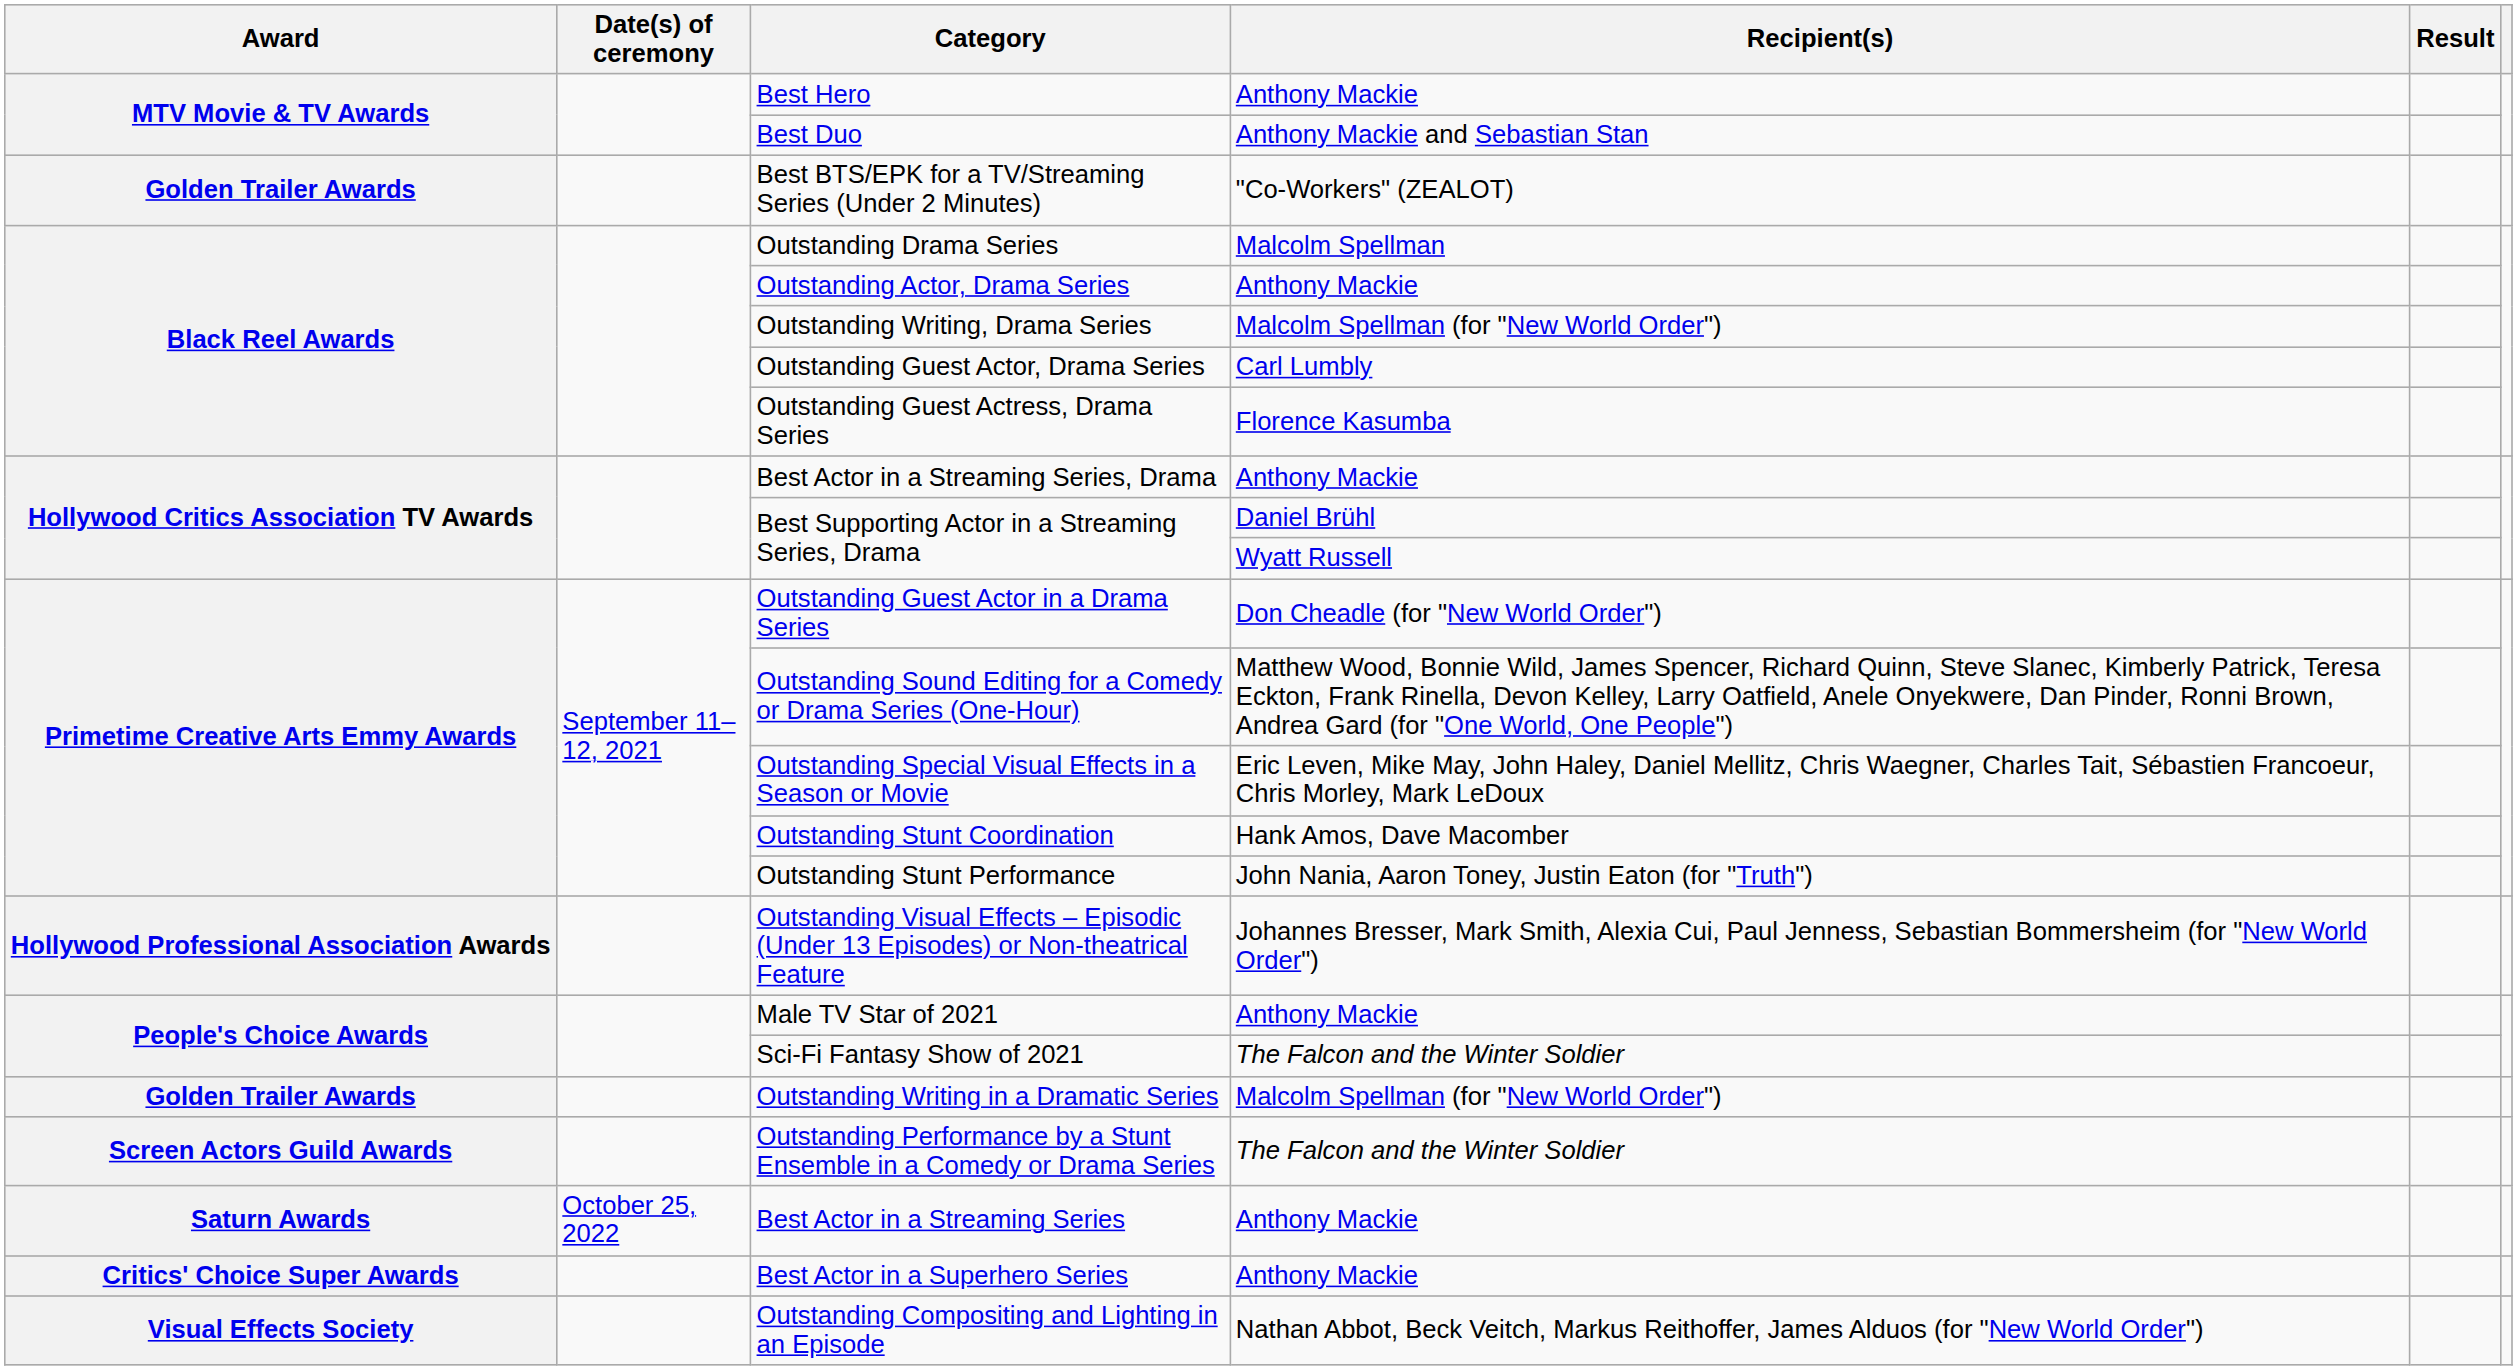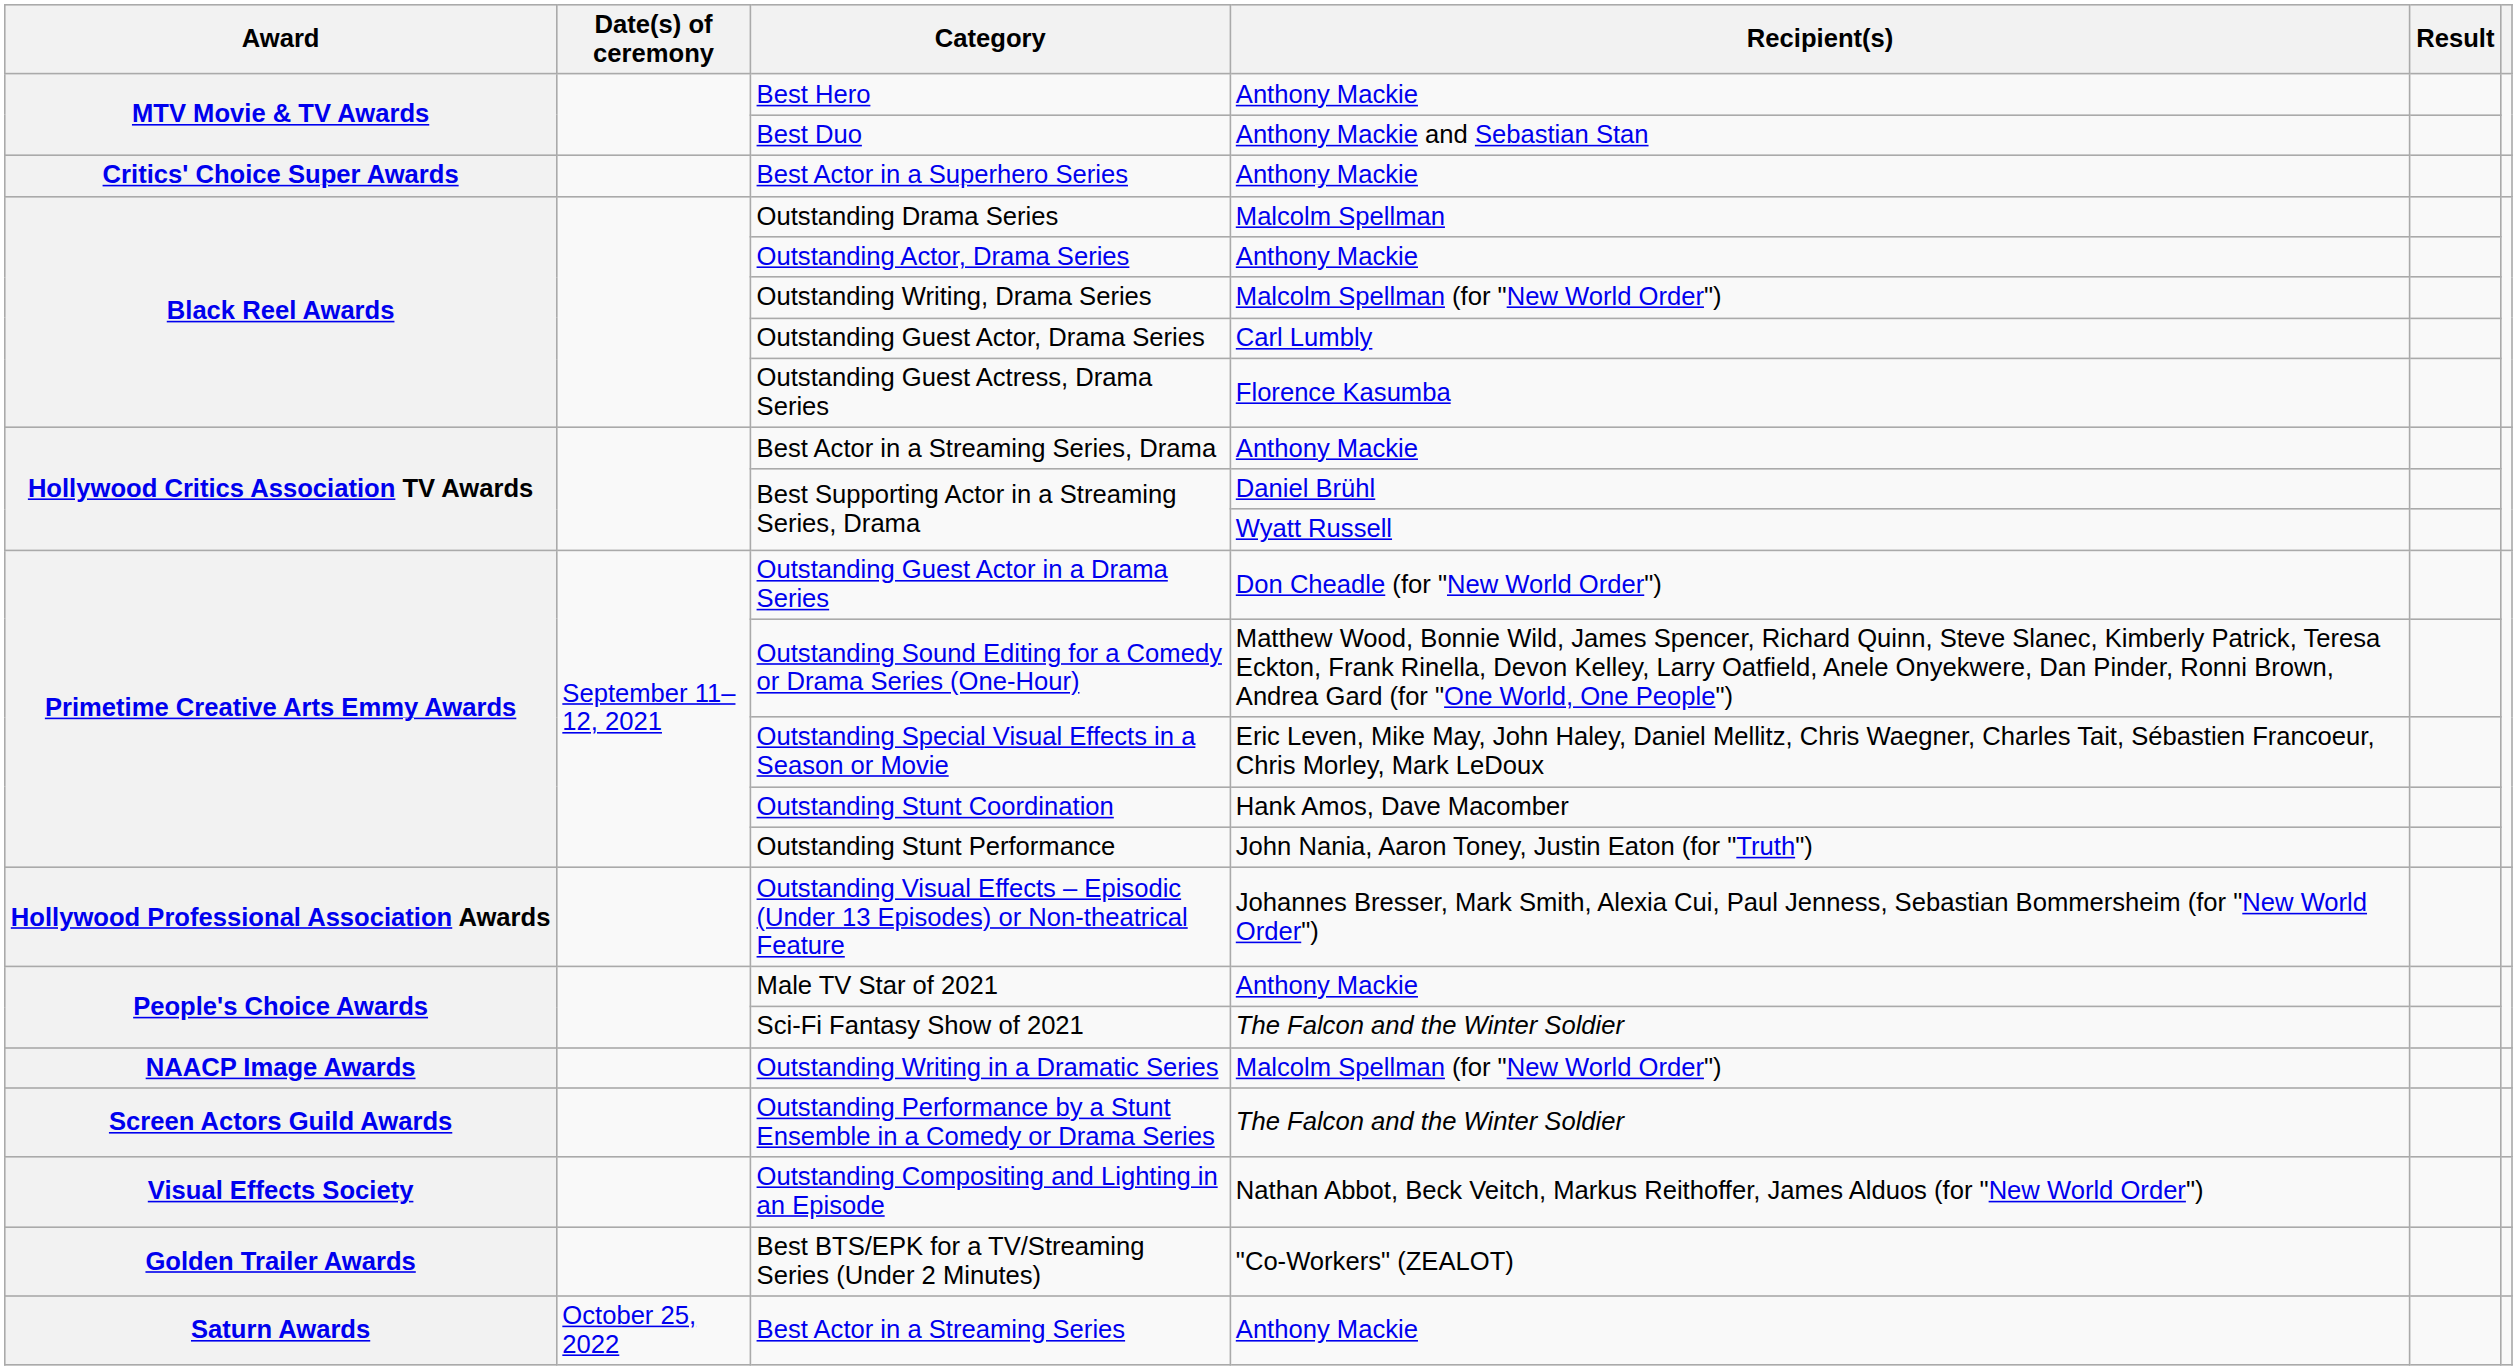rows swapped: Best BTS/EPK for a TV/Streaming Series (Under 2 Minutes) <-> Best Actor in a Superhero Series
Outstanding Writing in a Dramatic Series | Award: Golden Trailer Awards -> NAACP Image Awards
rows swapped: Outstanding Compositing and Lighting in an Episode <-> Best Actor in a Streaming Series
